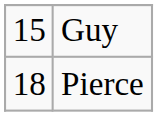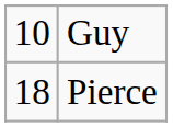Guy | column 1: 15 -> 10
